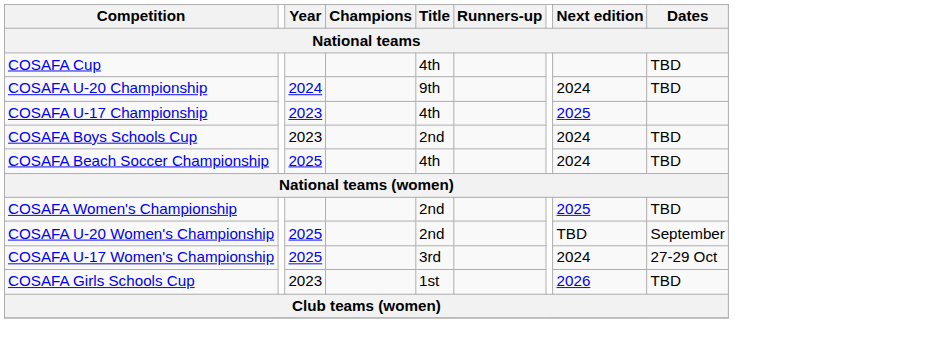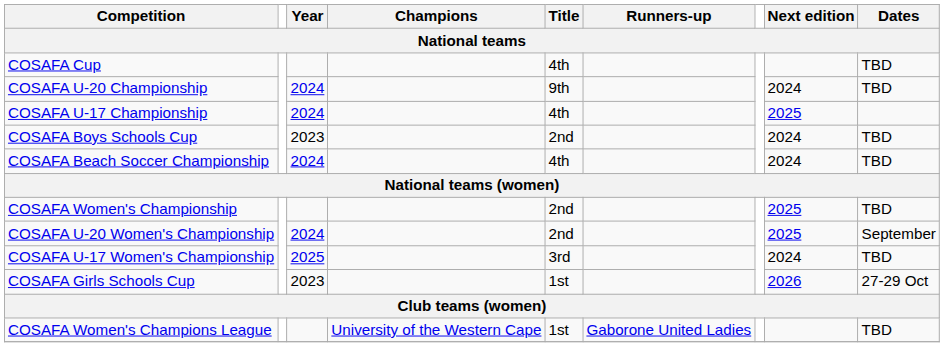COSAFA U-17 Championship | Year: 2023 -> 2024
COSAFA Beach Soccer Championship | Year: 2025 -> 2024
COSAFA U-20 Women's Championship | Year: 2025 -> 2024
COSAFA U-20 Women's Championship | Next edition: TBD -> 2025
COSAFA U-17 Women's Championship | Dates: 27-29 Oct -> TBD
COSAFA Girls Schools Cup | Dates: TBD -> 27-29 Oct
+ row: COSAFA Women's Champions League | University of the Western Cape | 1st | Gaborone United Ladies | TBD
